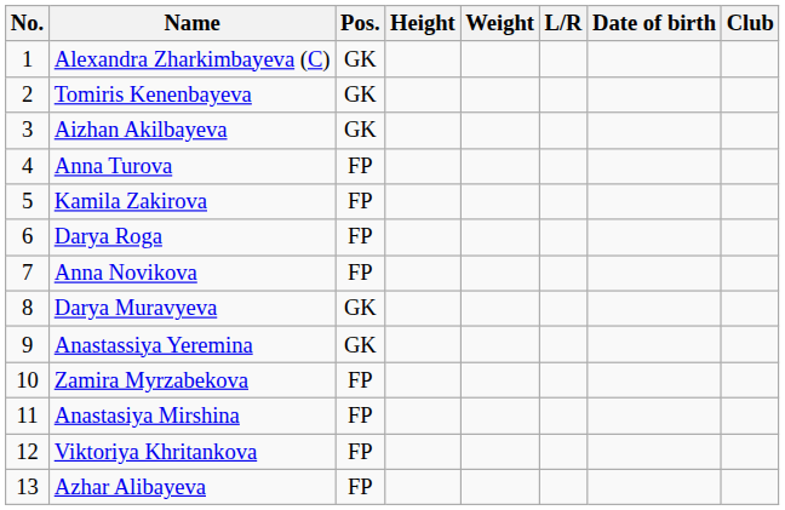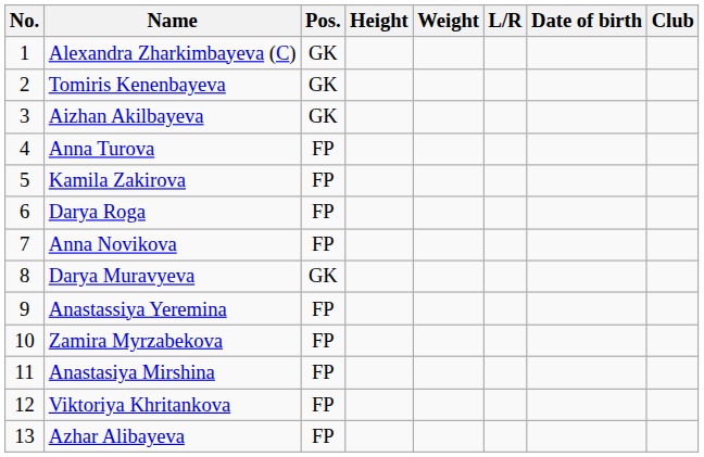Anastassiya Yeremina | Pos.: GK -> FP
